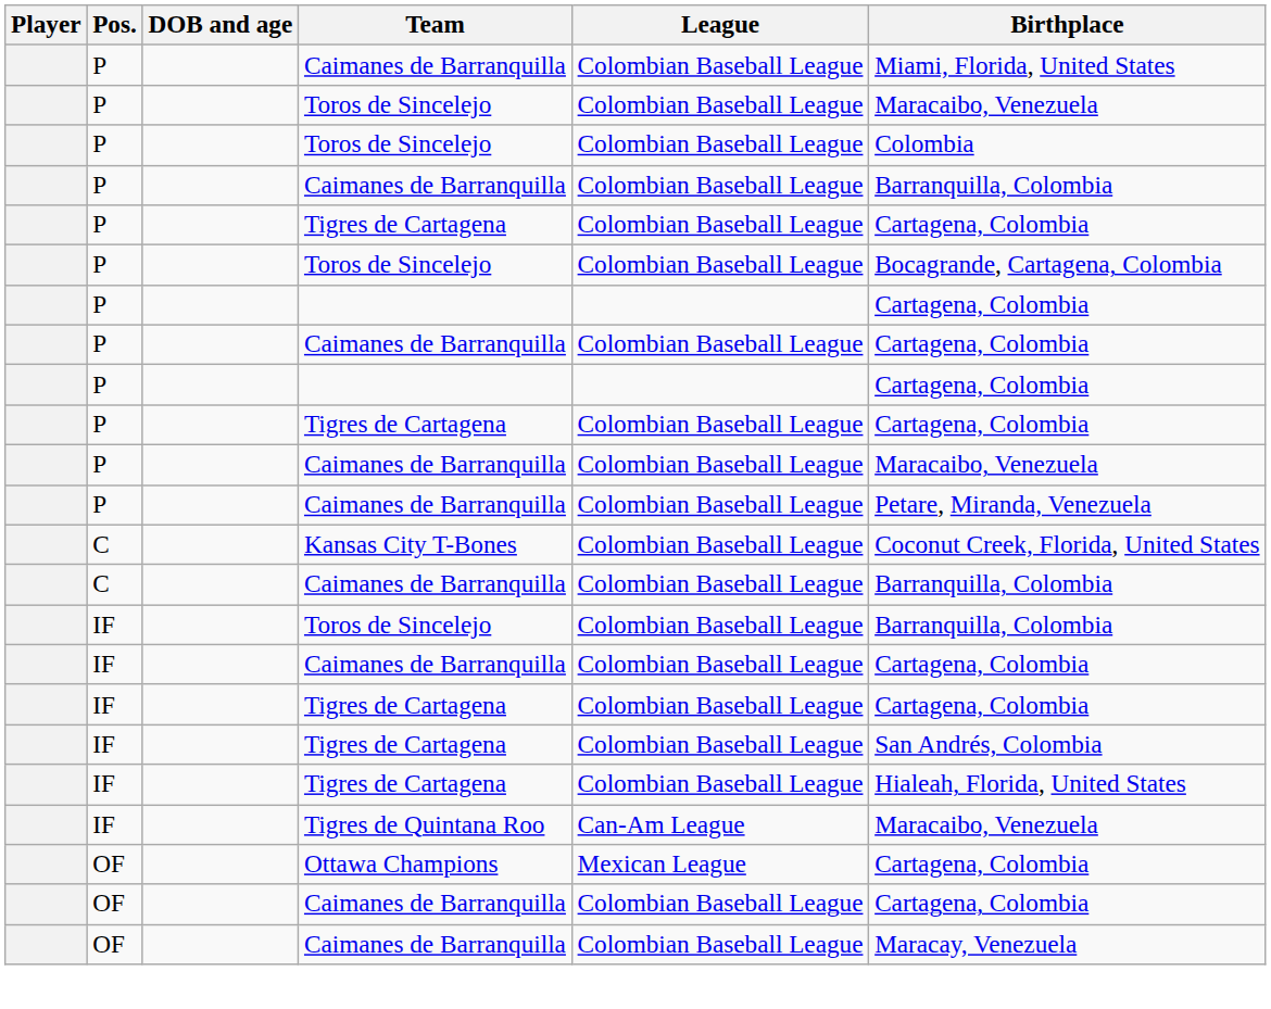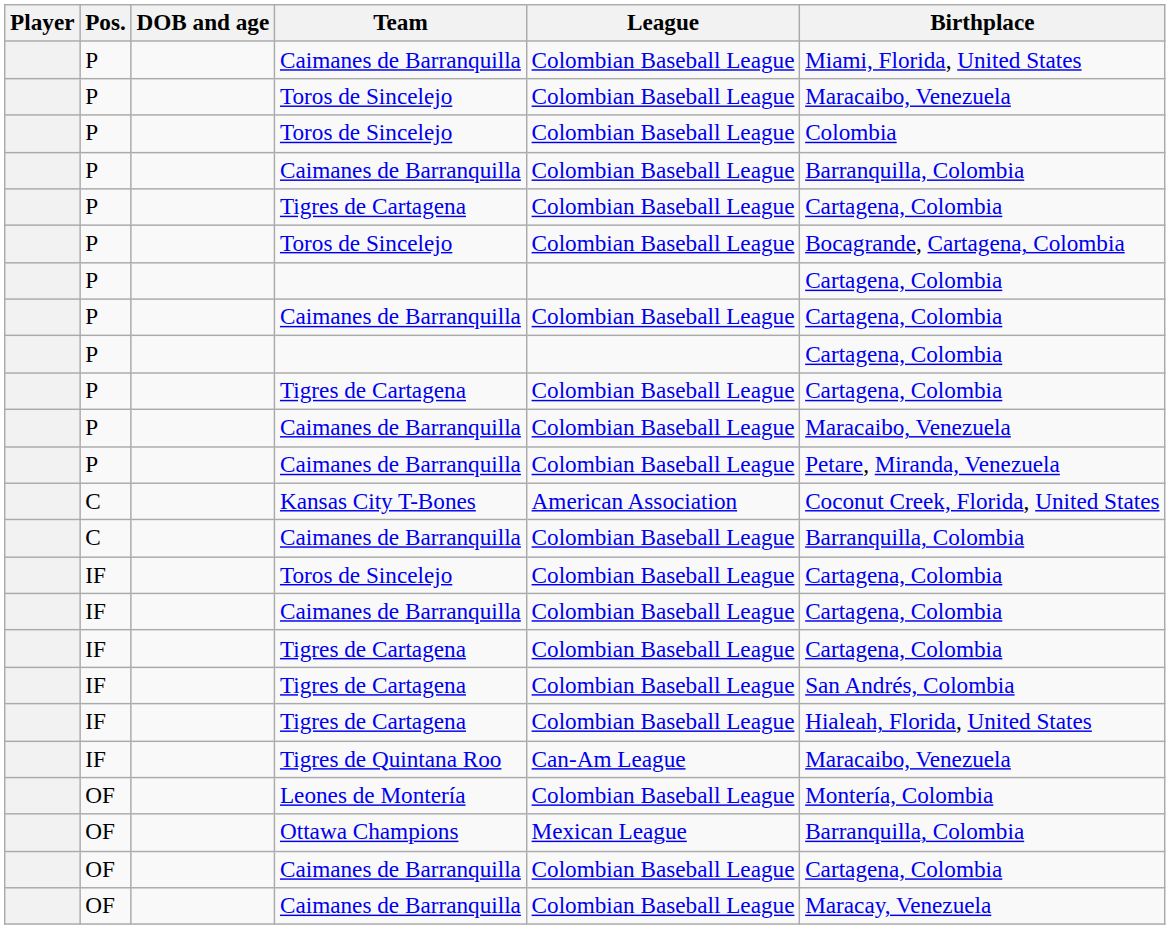Kansas City T-Bones | League: Colombian Baseball League -> American Association
IF / Toros de Sincelejo | Birthplace: Barranquilla, Colombia -> Cartagena, Colombia
+ row: OF | Leones de Montería | Colombian Baseball League | Montería, Colombia
Ottawa Champions | Birthplace: Cartagena, Colombia -> Barranquilla, Colombia
